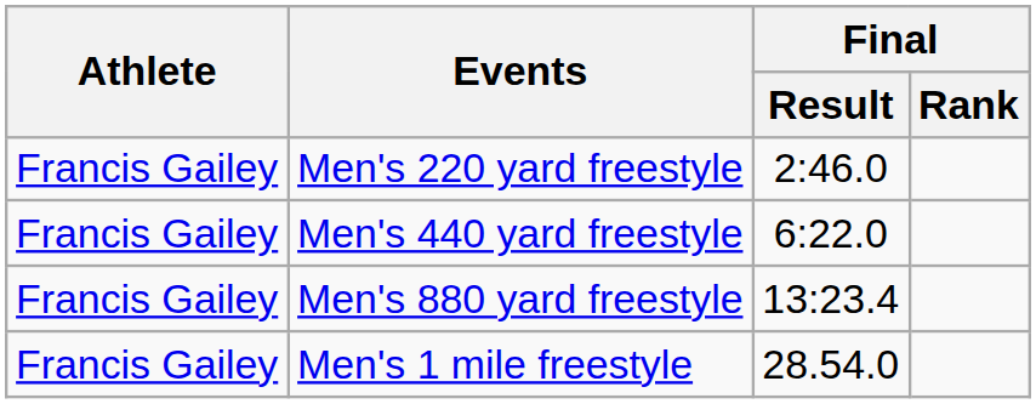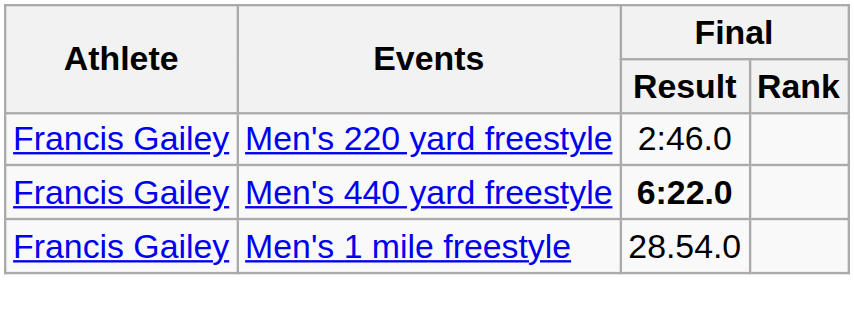Men's 440 yard freestyle | Final / Result: normal -> bold
- row: Francis Gailey | Men's 880 yard freestyle | 13:23.4
